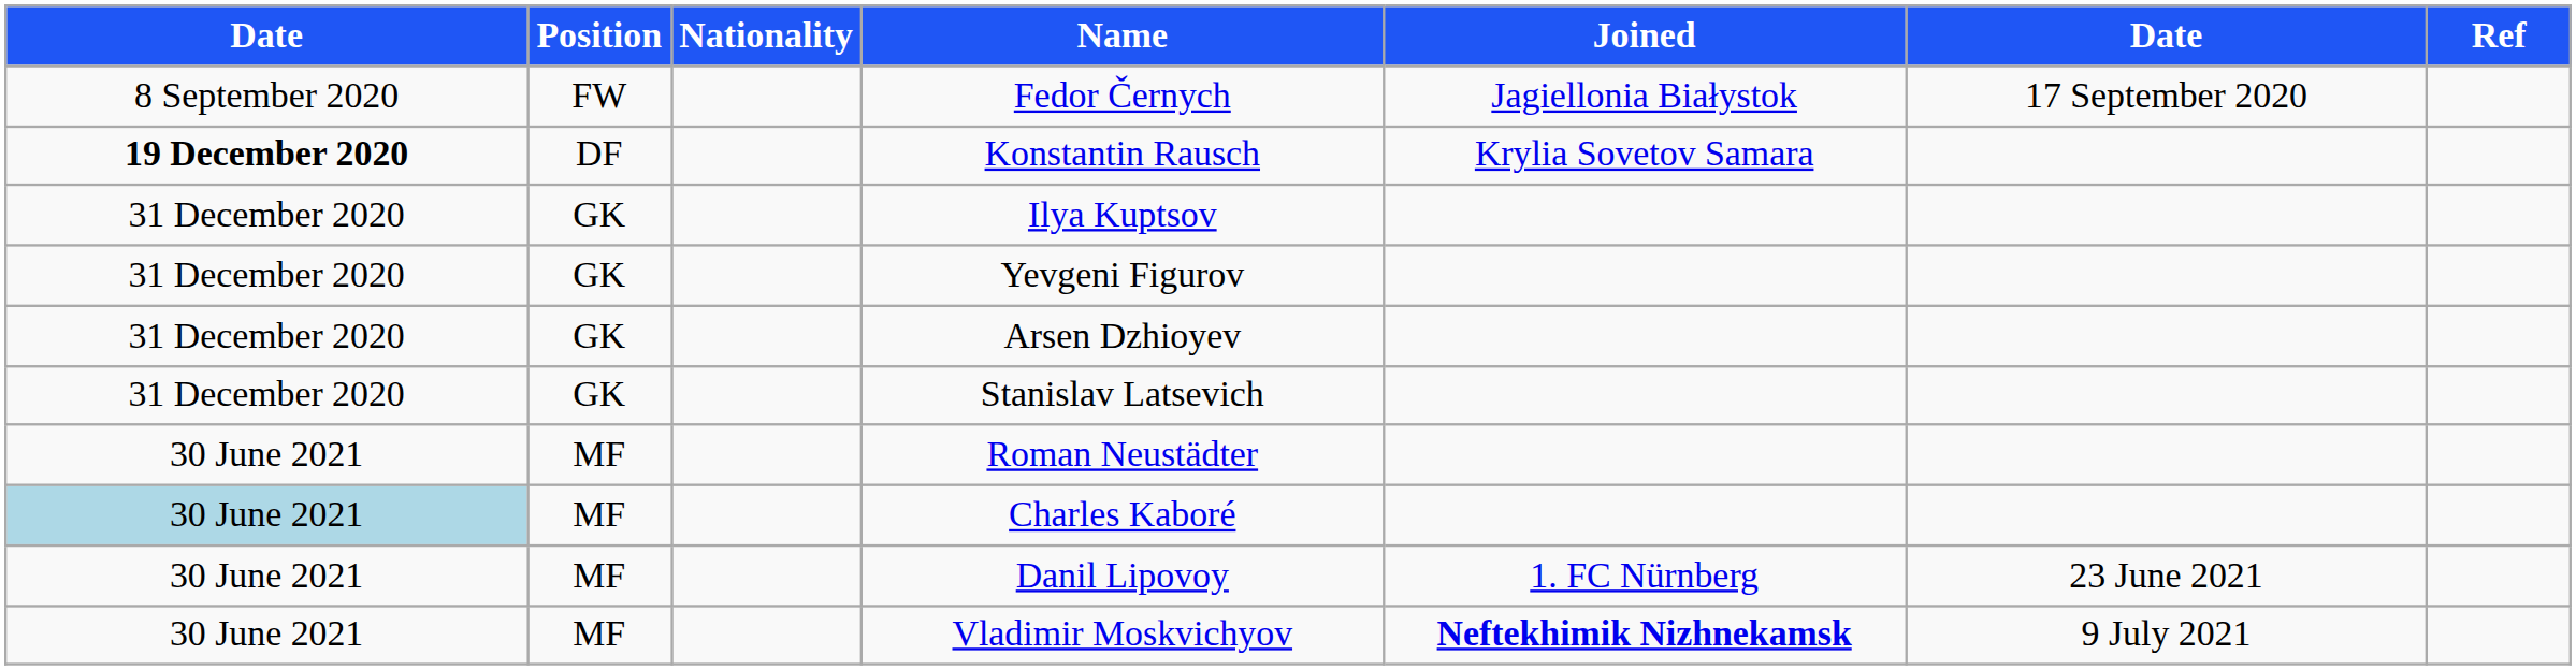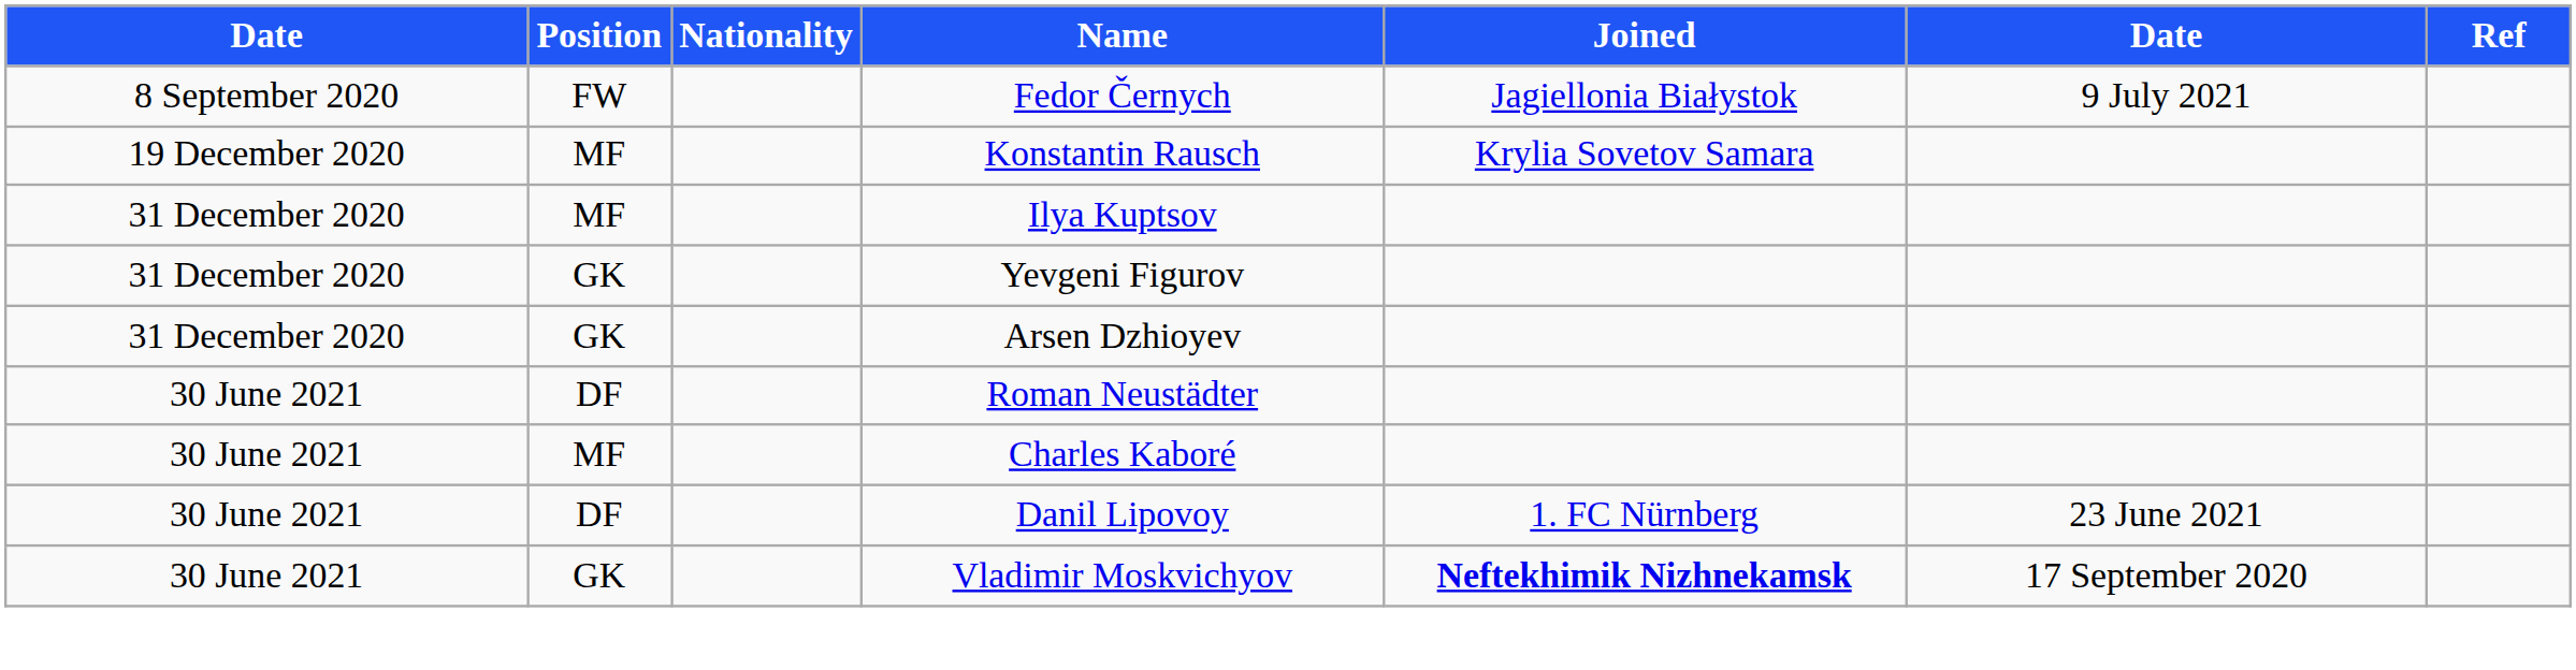Fedor Černych | column 6: 17 September 2020 -> 9 July 2021
Konstantin Rausch | column 1: bold -> normal
Konstantin Rausch | Position: DF -> MF
Ilya Kuptsov | Position: GK -> MF
- row: 31 December 2020 | GK | Stanislav Latsevich
Roman Neustädter | Position: MF -> DF
Charles Kaboré | column 1: lightblue background -> no background
Danil Lipovoy | Position: MF -> DF
Vladimir Moskvichyov | Position: MF -> GK
Vladimir Moskvichyov | column 6: 9 July 2021 -> 17 September 2020
